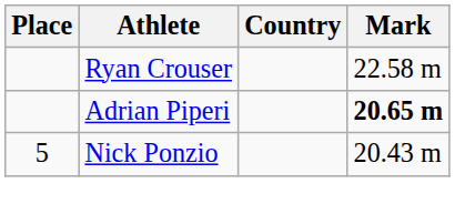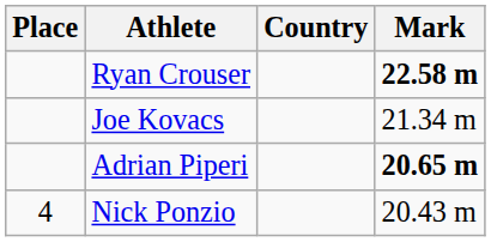Ryan Crouser | Mark: normal -> bold
+ row: Joe Kovacs | 21.34 m
Nick Ponzio | Place: 5 -> 4
